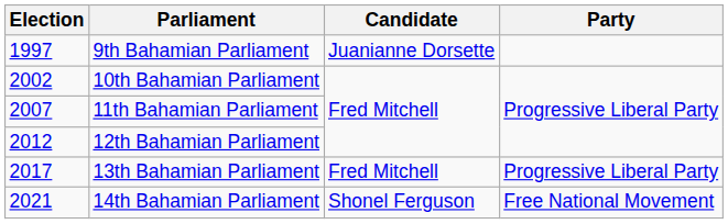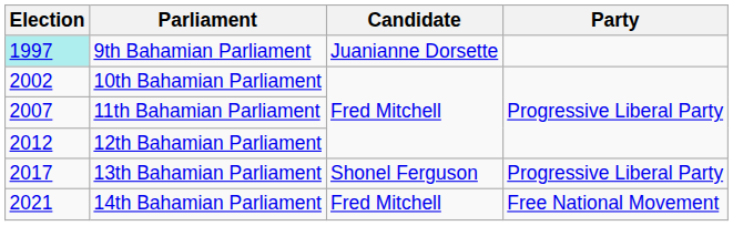9th Bahamian Parliament | Election: no background -> paleturquoise background
13th Bahamian Parliament | Candidate: Fred Mitchell -> Shonel Ferguson
14th Bahamian Parliament | Candidate: Shonel Ferguson -> Fred Mitchell
